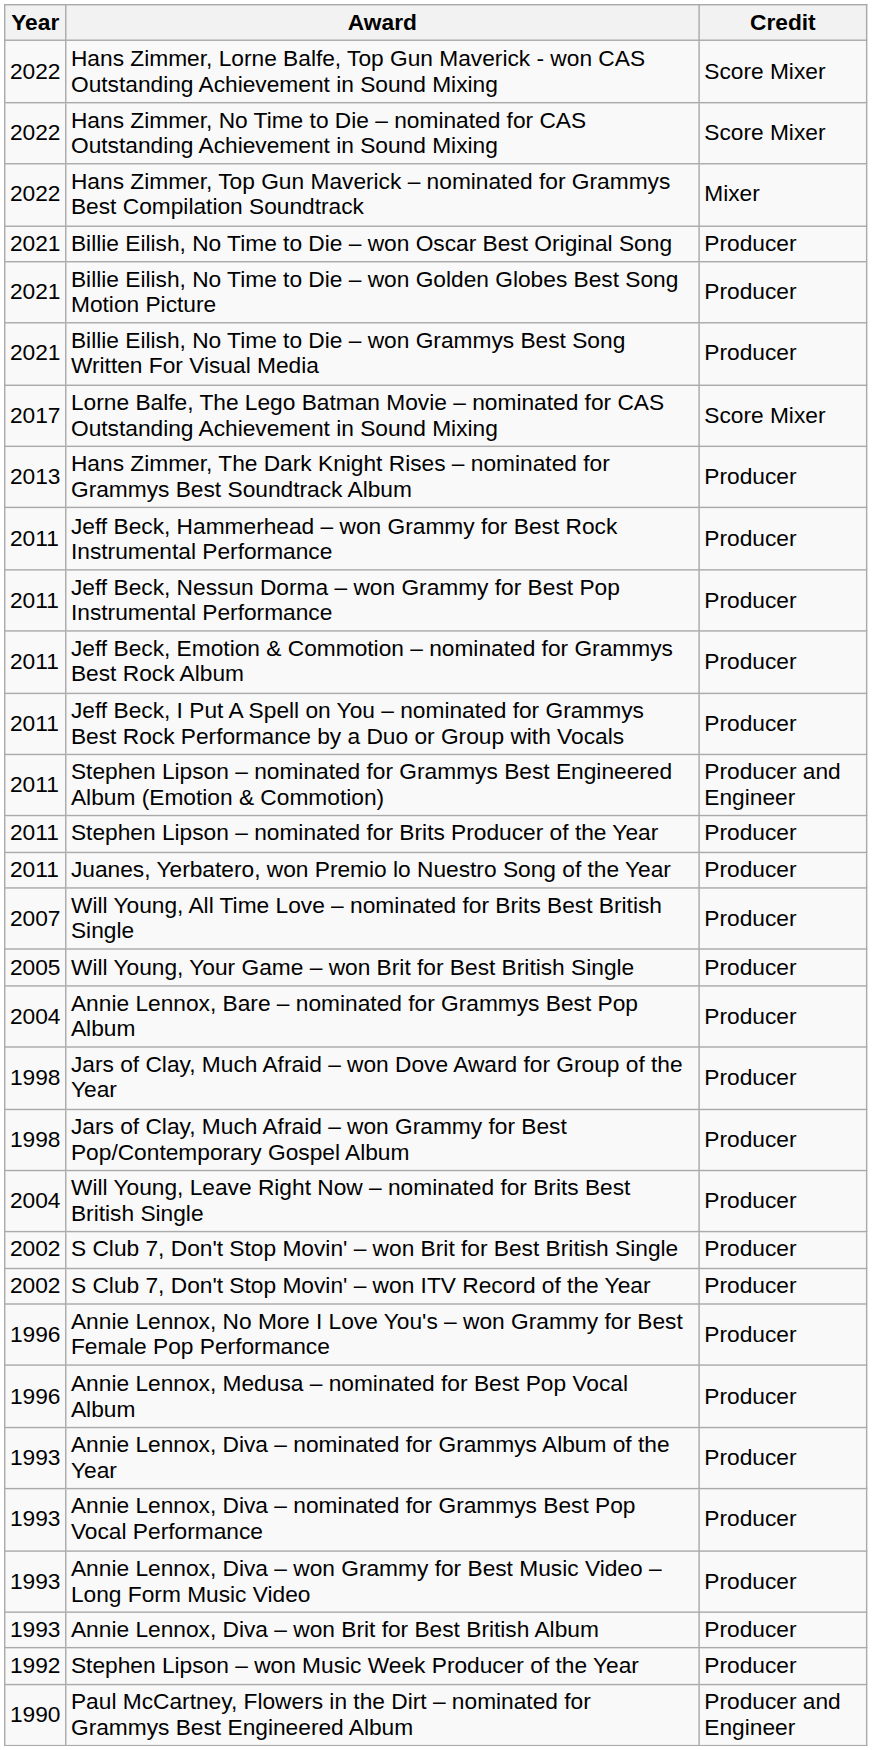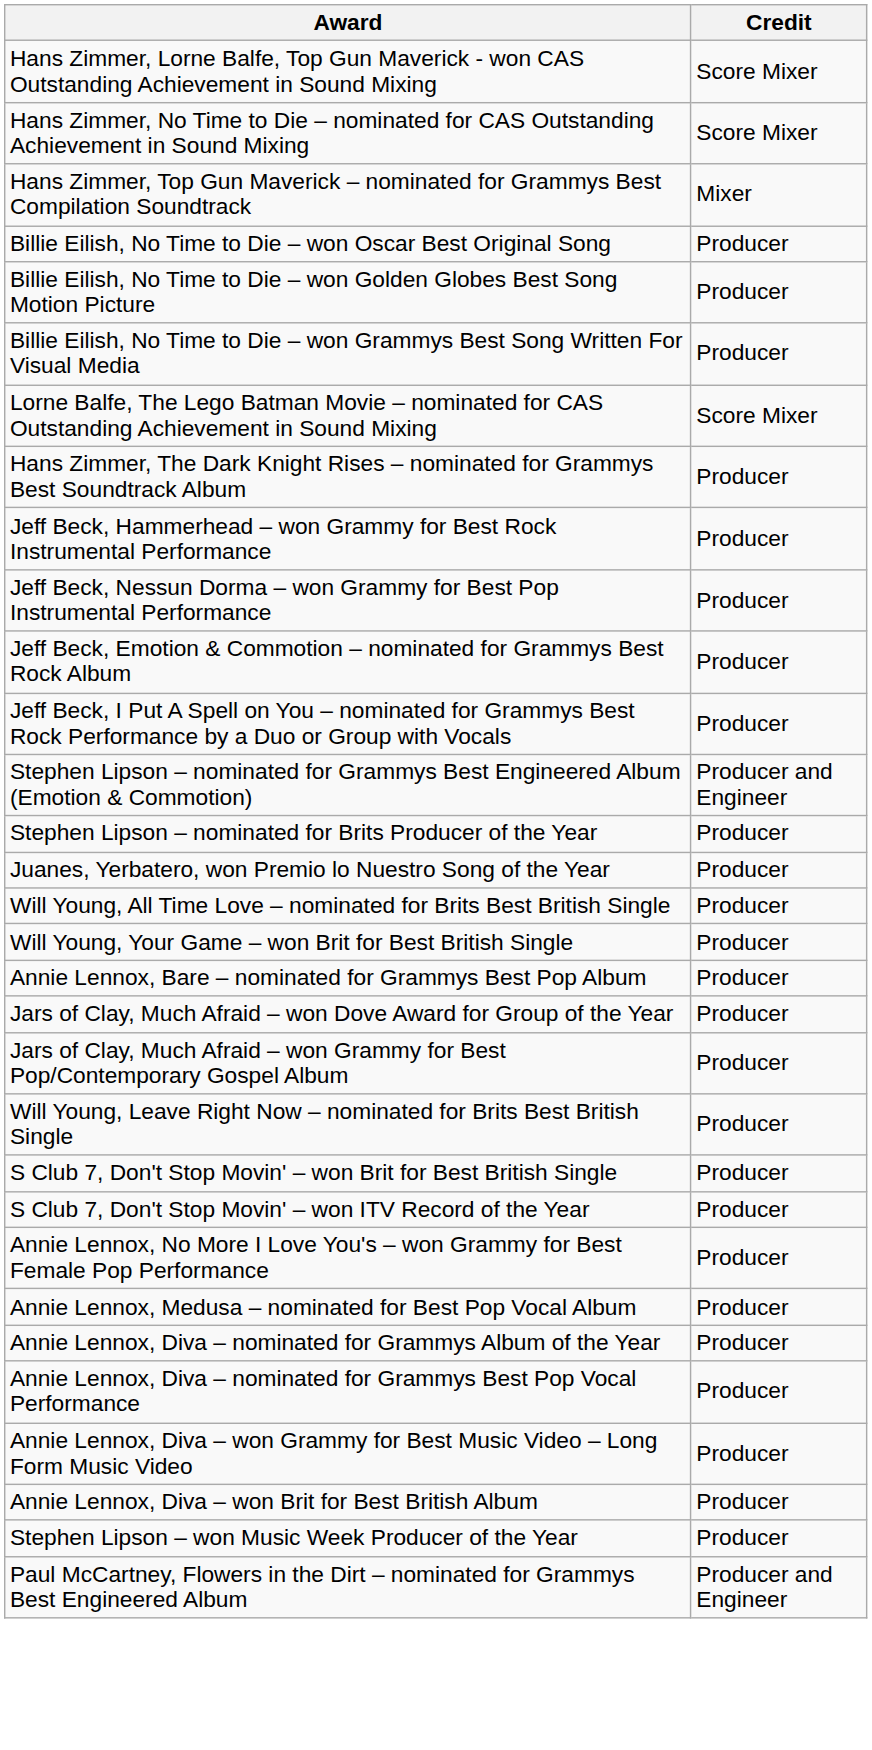- column: Year | 2022 | 2022 | 2022 | 2021 | 2021 | 2021 | 2017 | 2013 | 2011 | 2011 | 2011 | 2011 | 2011 | 2011 | 2011 | 2007 | 2005 | 2004 | 1998 | 1998 | 2004 | 2002 | 2002 | 1996 | 1996 | 1993 | 1993 | 1993 | 1993 | 1992 | 1990
